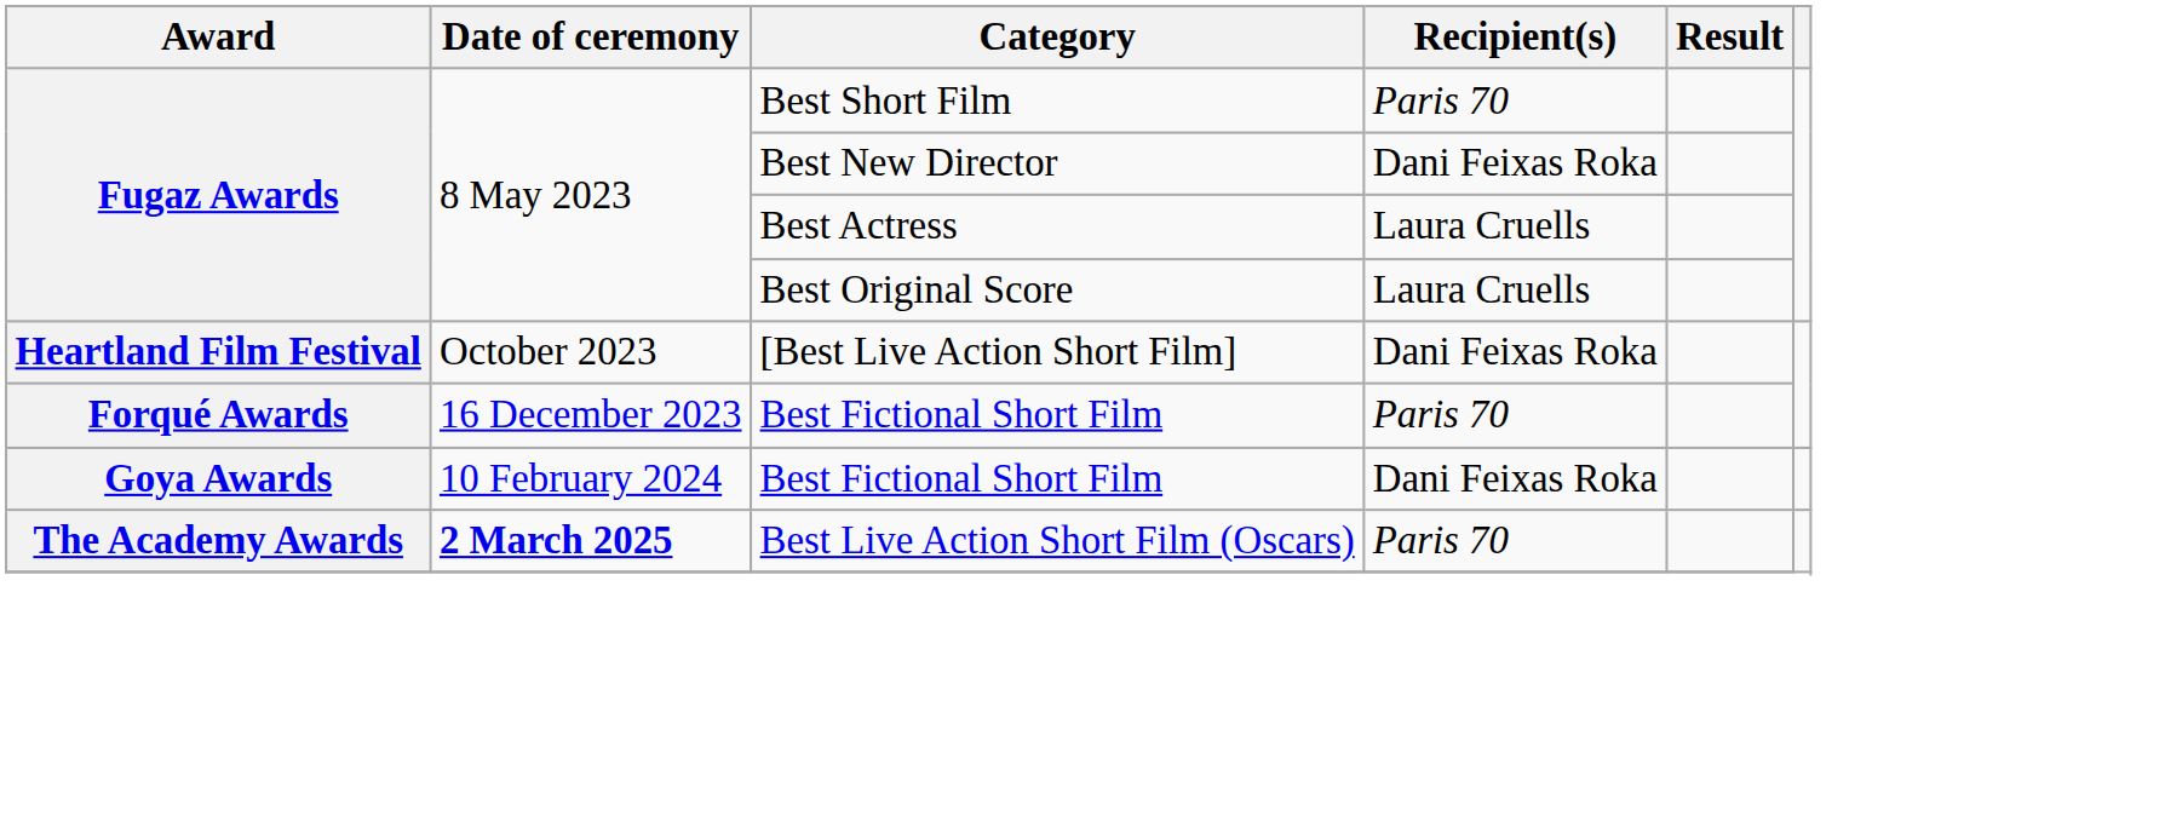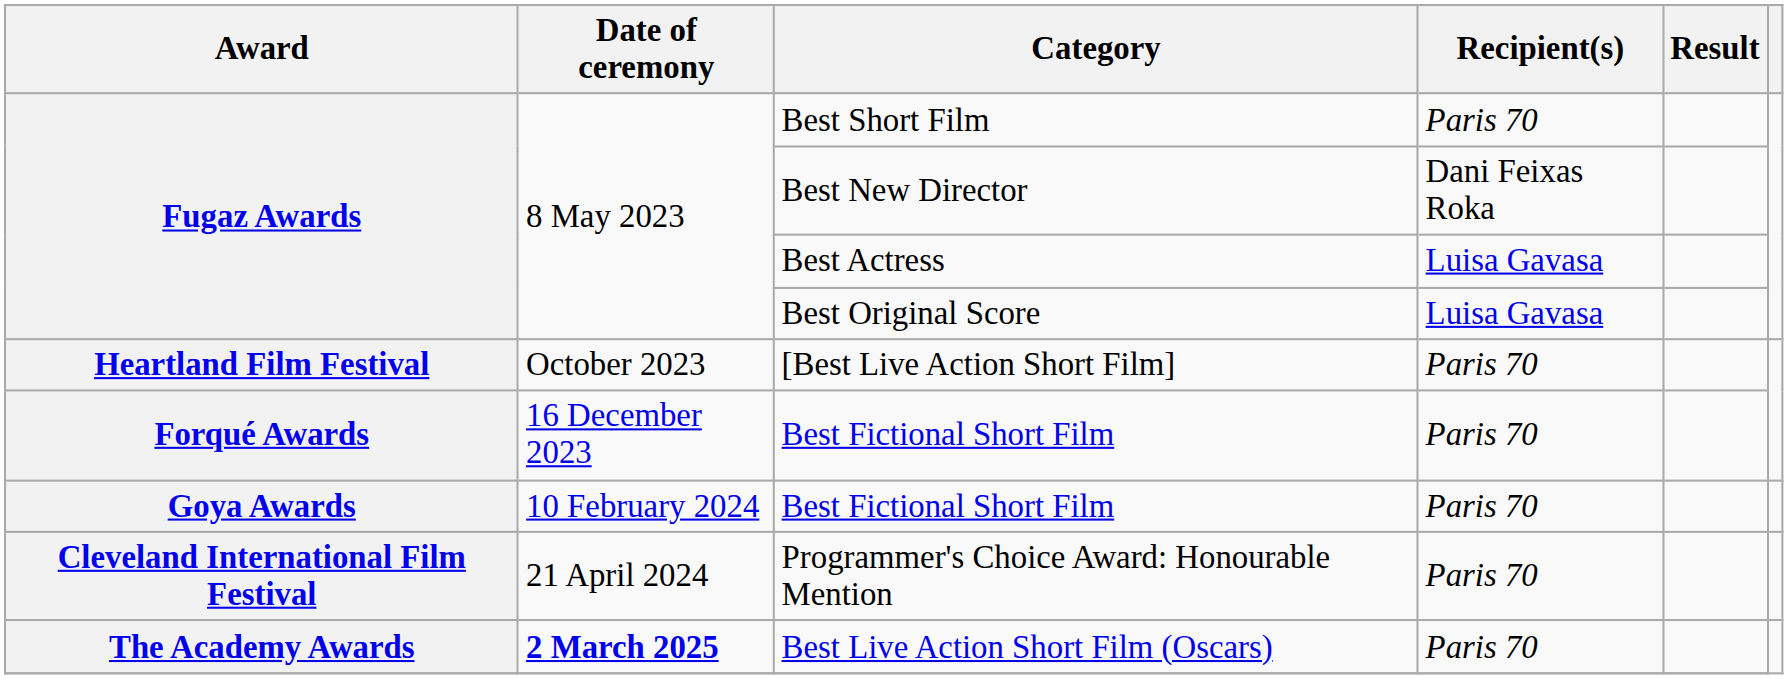Best Actress | Recipient(s): Laura Cruells -> Luisa Gavasa
Best Original Score | Recipient(s): Laura Cruells -> Luisa Gavasa
[Best Live Action Short Film] | Recipient(s): Dani Feixas Roka -> Paris 70
Goya Awards / Best Fictional Short Film | Recipient(s): Dani Feixas Roka -> Paris 70
+ row: Cleveland International Film Festival | 21 April 2024 | Programmer's Choice Award: Honourable Mention | Paris 70
